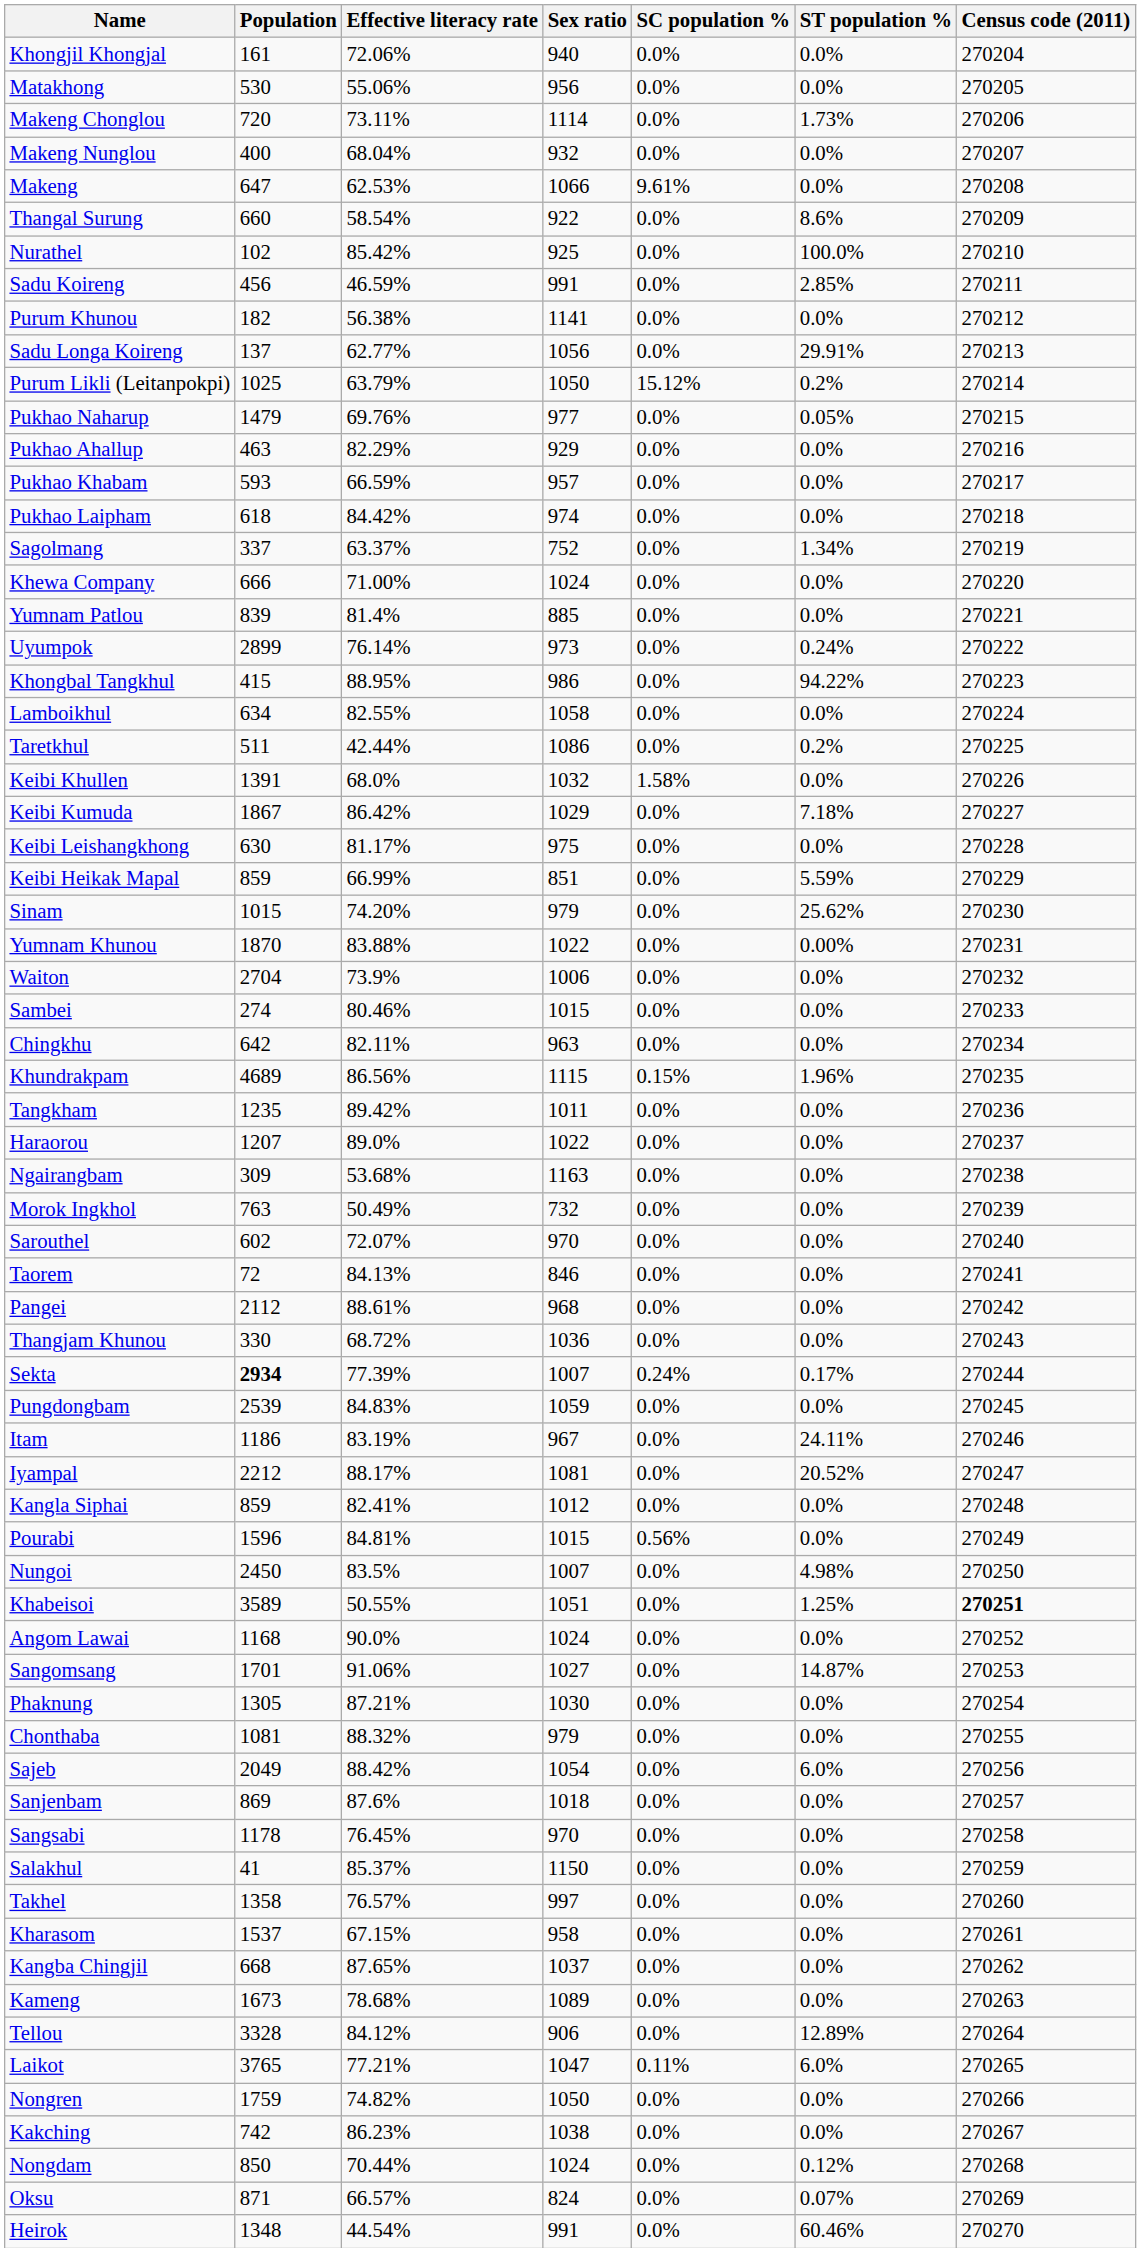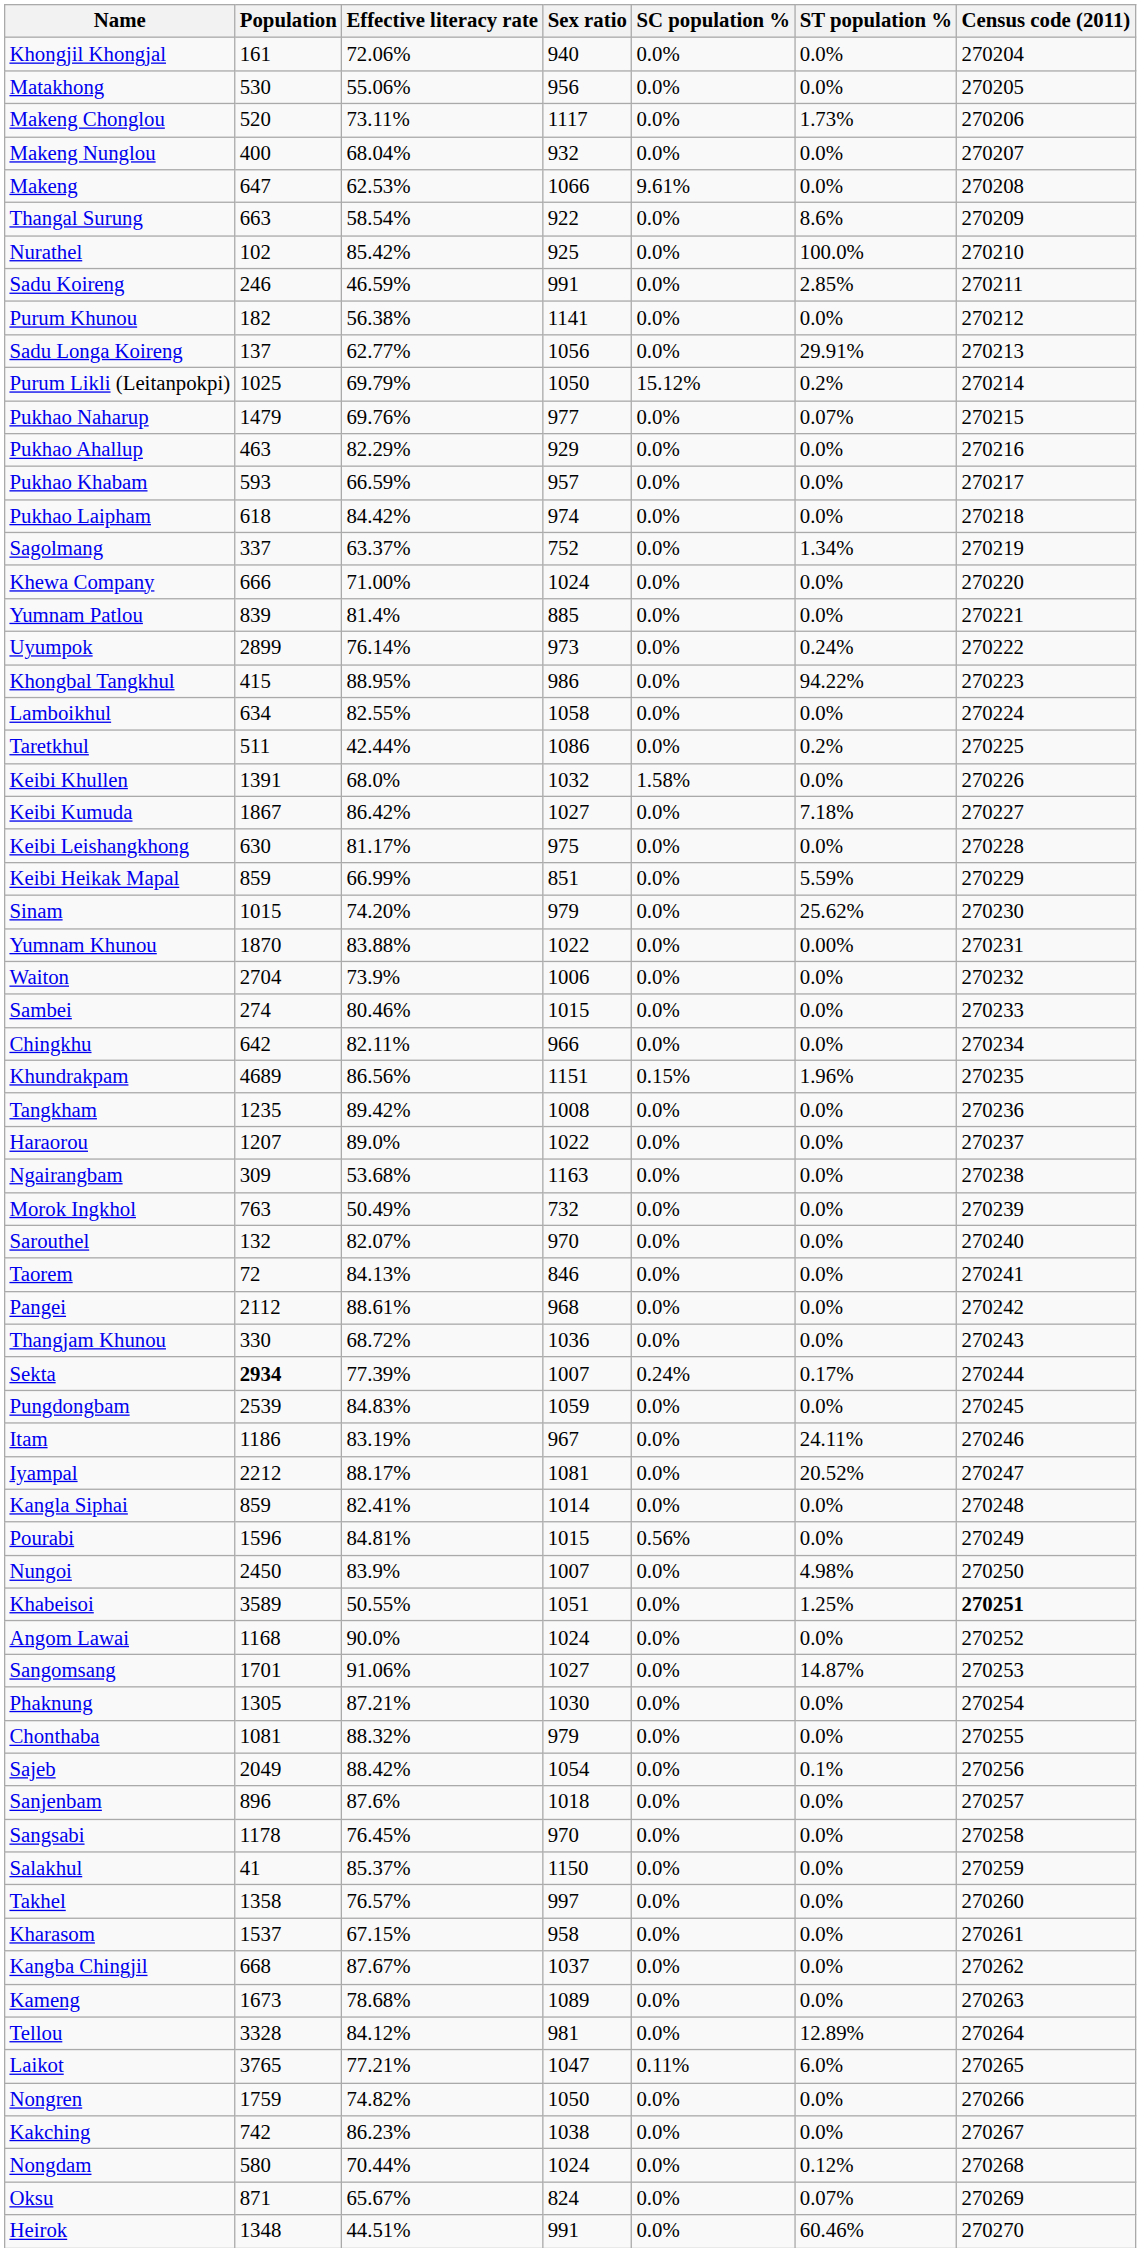Makeng Chonglou | Population: 720 -> 520
Makeng Chonglou | Sex ratio: 1114 -> 1117
Thangal Surung | Population: 660 -> 663
Sadu Koireng | Population: 456 -> 246
Purum Likli (Leitanpokpi) | Effective literacy rate: 63.79% -> 69.79%
Pukhao Naharup | ST population %: 0.05% -> 0.07%
Keibi Kumuda | Sex ratio: 1029 -> 1027
Chingkhu | Sex ratio: 963 -> 966
Khundrakpam | Sex ratio: 1115 -> 1151
Tangkham | Sex ratio: 1011 -> 1008
Sarouthel | Population: 602 -> 132
Sarouthel | Effective literacy rate: 72.07% -> 82.07%
Kangla Siphai | Sex ratio: 1012 -> 1014
Nungoi | Effective literacy rate: 83.5% -> 83.9%
Sajeb | ST population %: 6.0% -> 0.1%
Sanjenbam | Population: 869 -> 896
Kangba Chingjil | Effective literacy rate: 87.65% -> 87.67%
Tellou | Sex ratio: 906 -> 981
Nongdam | Population: 850 -> 580
Oksu | Effective literacy rate: 66.57% -> 65.67%
Heirok | Effective literacy rate: 44.54% -> 44.51%
